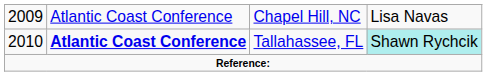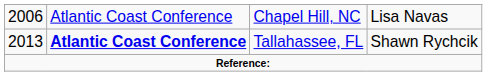Chapel Hill, NC | column 1: 2009 -> 2006
Tallahassee, FL | column 1: 2010 -> 2013
Tallahassee, FL | column 4: paleturquoise background -> no background
